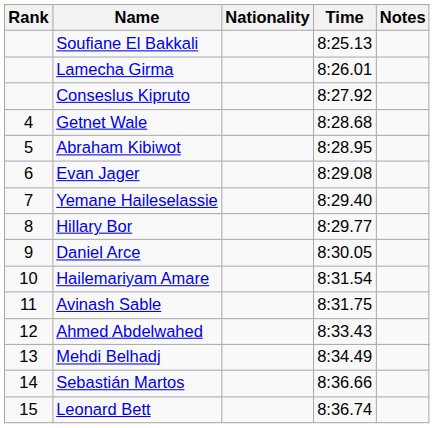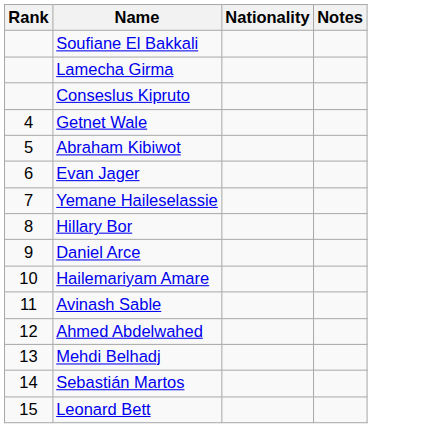- column: Time | 8:25.13 | 8:26.01 | 8:27.92 | 8:28.68 | 8:28.95 | 8:29.08 | 8:29.40 | 8:29.77 | 8:30.05 | 8:31.54 | 8:31.75 | 8:33.43 | 8:34.49 | 8:36.66 | 8:36.74
